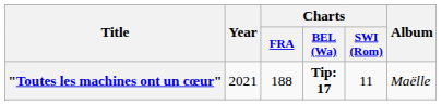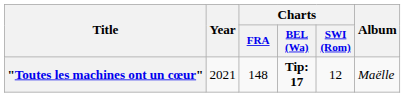"Toutes les machines ont un cœur" | Charts / FRA: 188 -> 148
"Toutes les machines ont un cœur" | Charts / SWI (Rom): 11 -> 12
